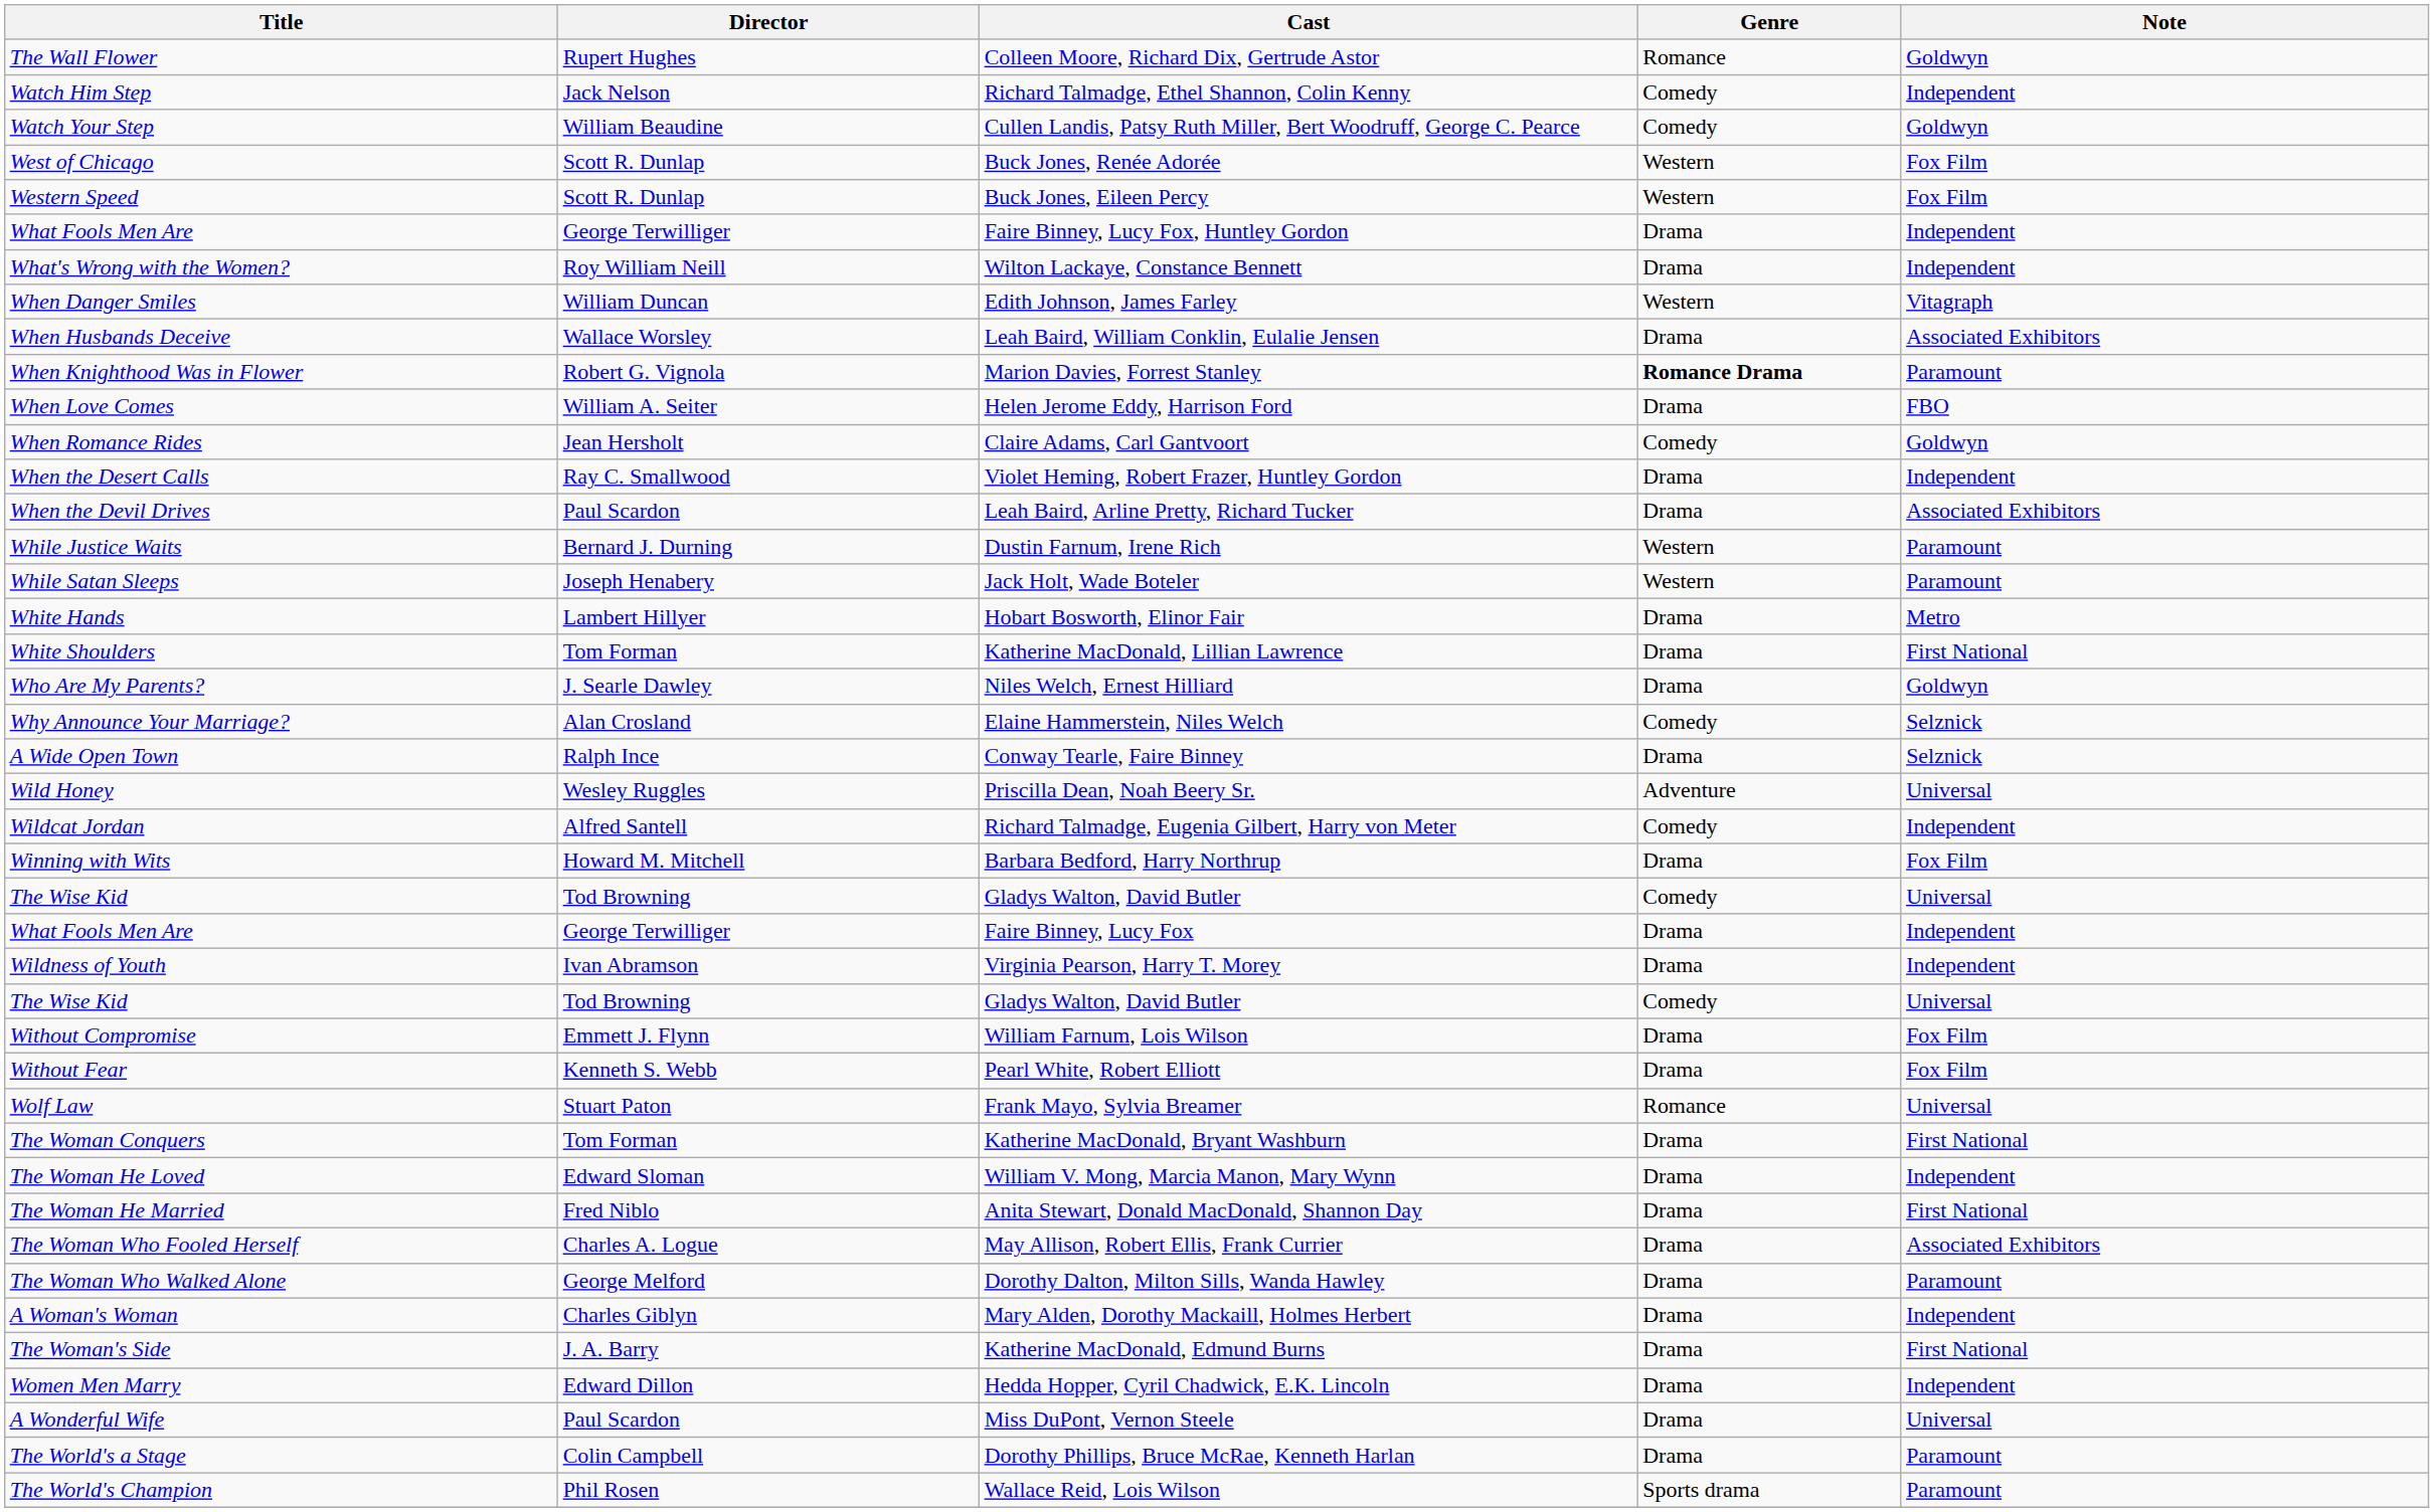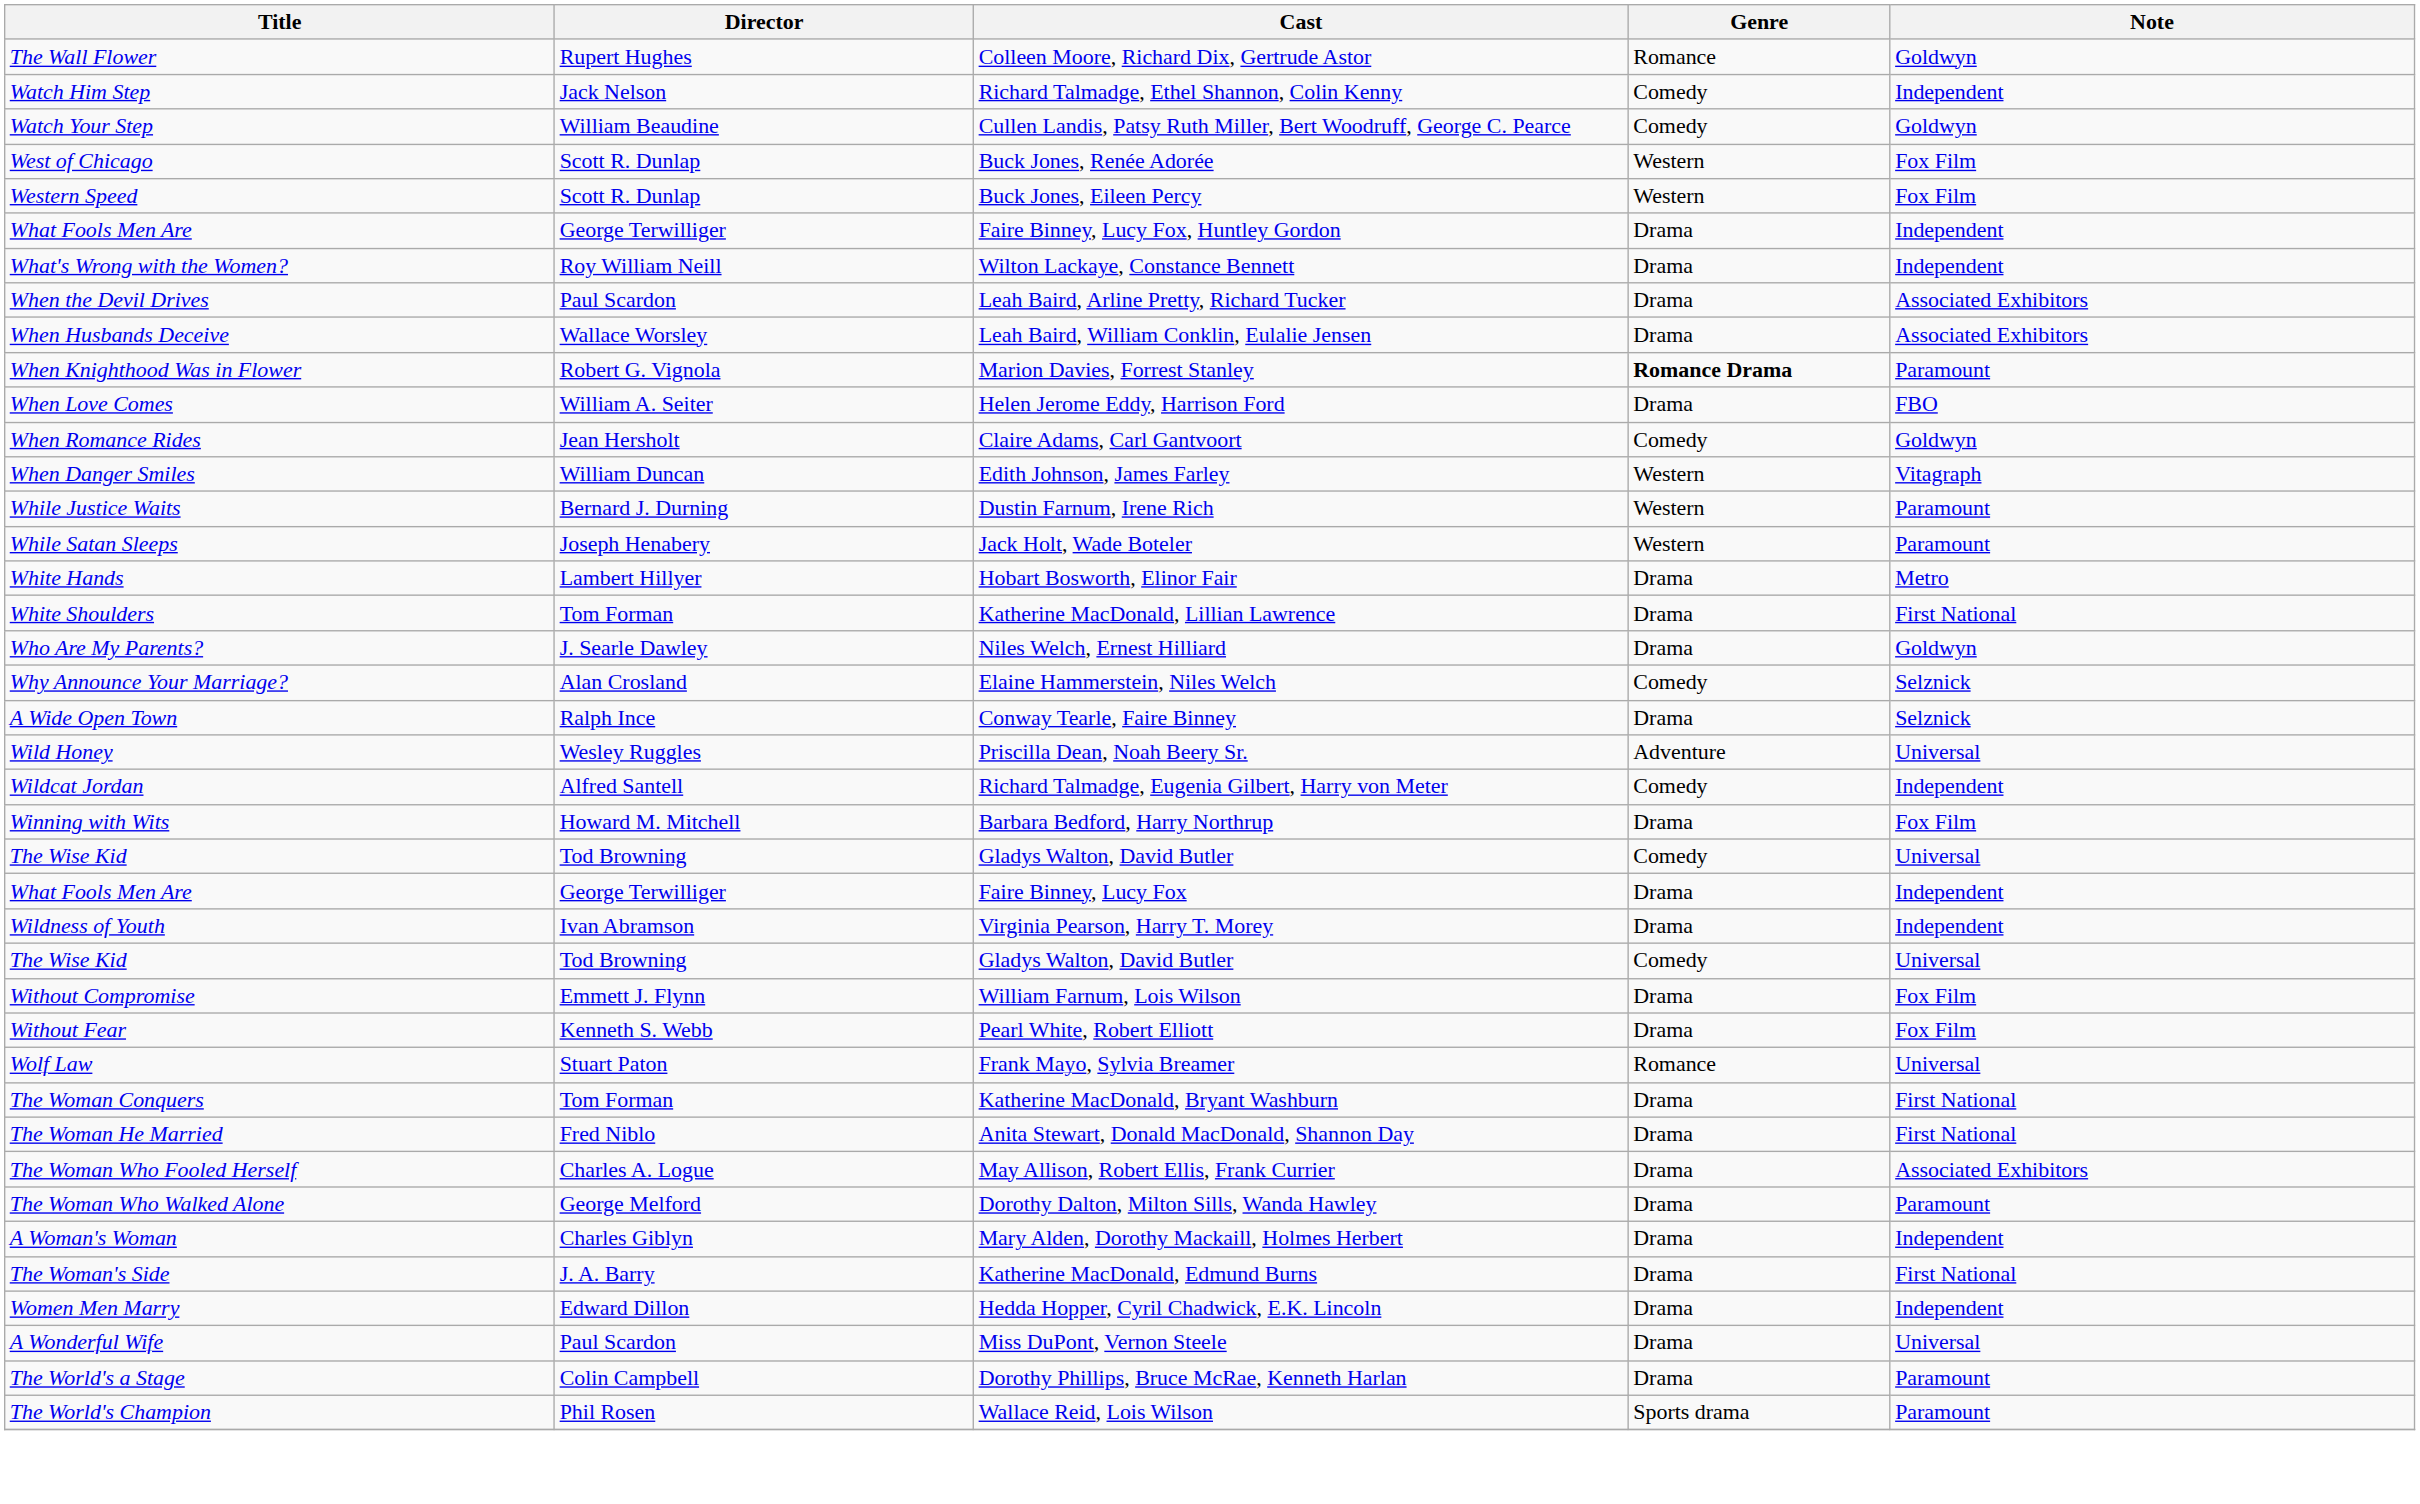rows swapped: Edith Johnson, James Farley <-> Leah Baird, Arline Pretty, Richard Tucker
- row: When the Desert Calls | Ray C. Smallwood | Violet Heming, Robert Frazer, Huntley Gordon | Drama | Independent
- row: The Woman He Loved | Edward Sloman | William V. Mong, Marcia Manon, Mary Wynn | Drama | Independent
